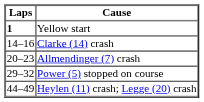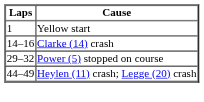Yellow start | Laps: bold -> normal
- row: 20–23 | Allmendinger (7) crash
